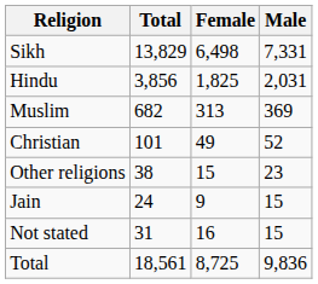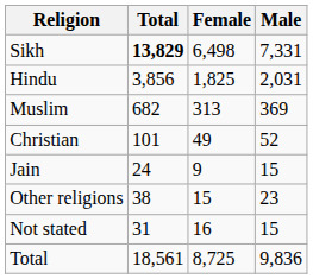Sikh | Total: normal -> bold
rows swapped: Jain <-> Other religions
